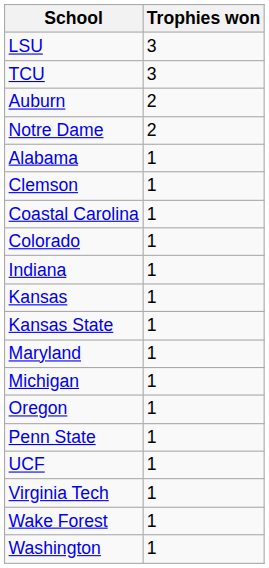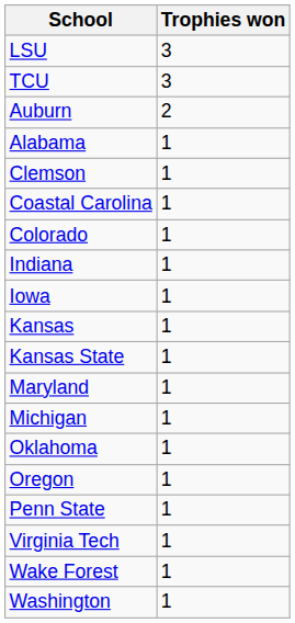- row: Notre Dame | 2
+ row: Iowa | 1
+ row: Oklahoma | 1
- row: UCF | 1
